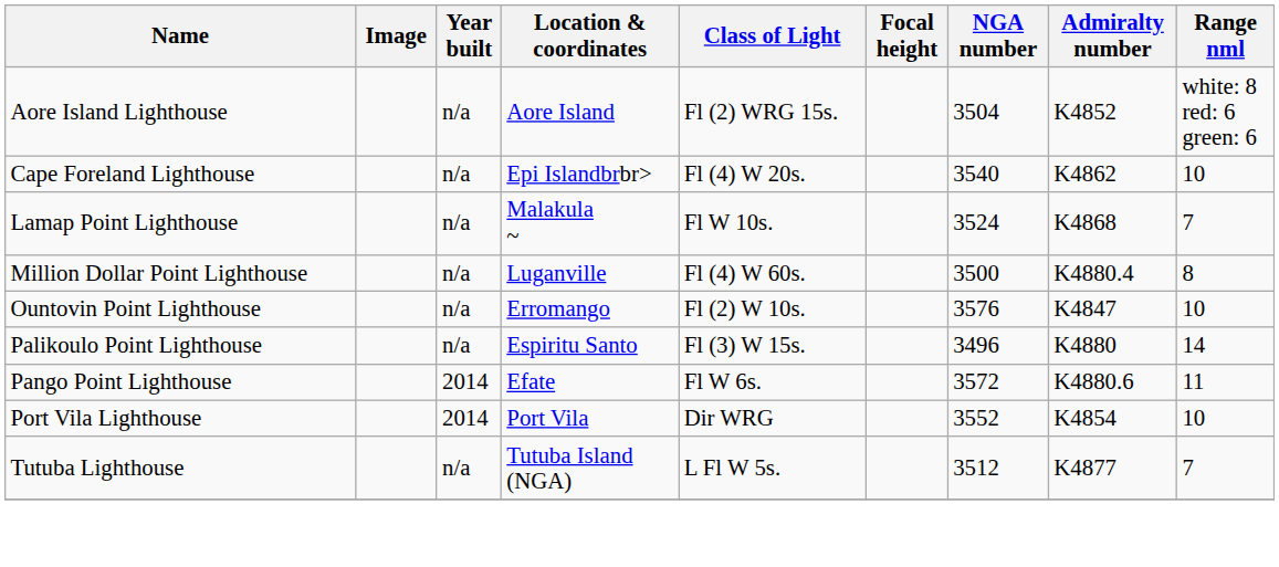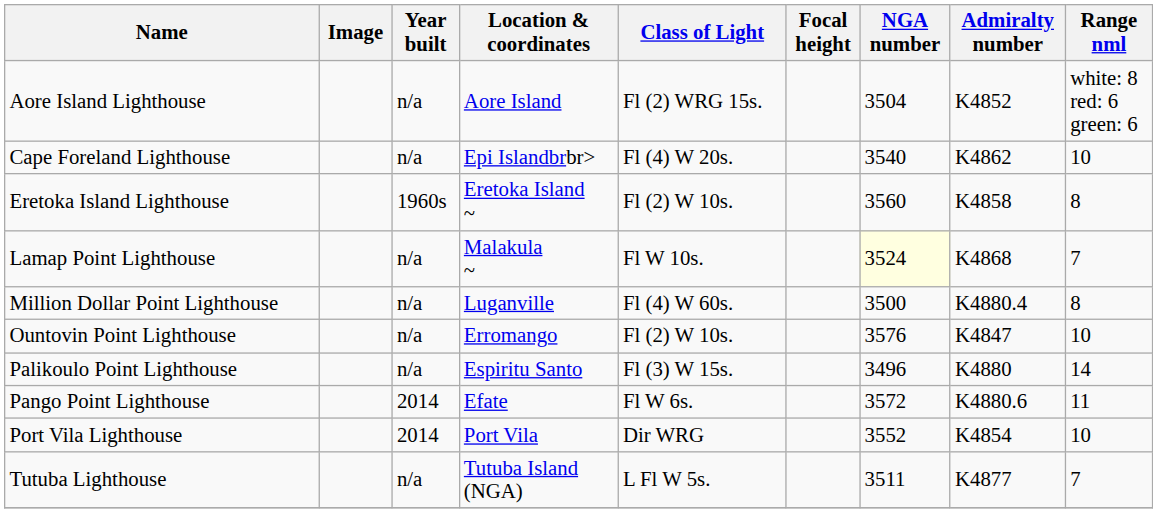+ row: Eretoka Island Lighthouse | 1960s | Eretoka Island ~ | Fl (2) W 10s. | 3560 | K4858 | 8
Lamap Point Lighthouse | NGA number: no background -> lightyellow background
Tutuba Lighthouse | NGA number: 3512 -> 3511
